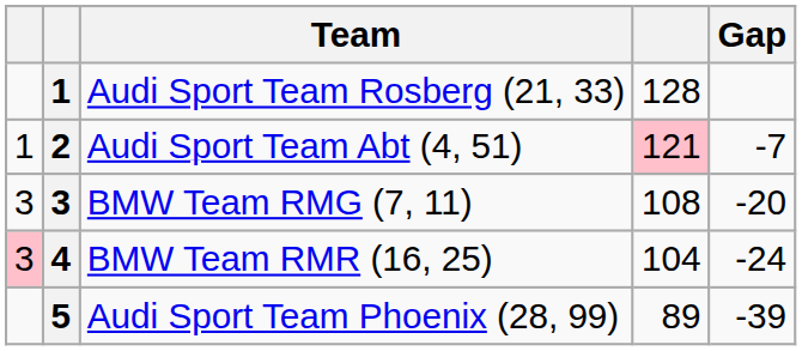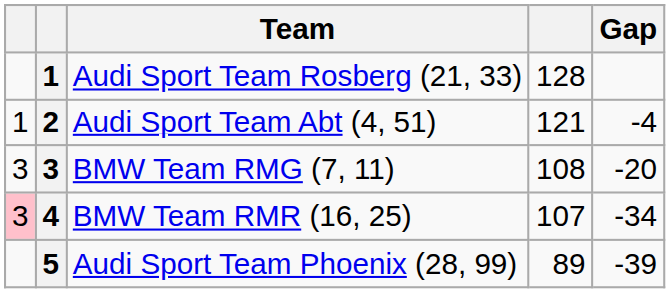Audi Sport Team Abt (4, 51) | column 4: pink background -> no background
Audi Sport Team Abt (4, 51) | Gap: -7 -> -4
BMW Team RMR (16, 25) | column 4: 104 -> 107
BMW Team RMR (16, 25) | Gap: -24 -> -34
